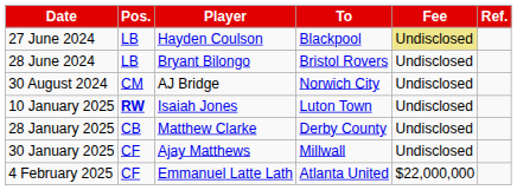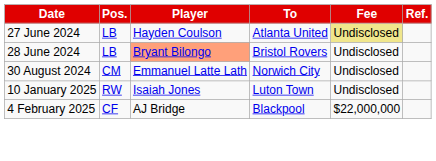27 June 2024 | To: Blackpool -> Atlanta United
28 June 2024 | Player: no background -> lightsalmon background
30 August 2024 | Player: AJ Bridge -> Emmanuel Latte Lath
10 January 2025 | Pos.: bold -> normal
- row: 28 January 2025 | CB | Matthew Clarke | Derby County | Undisclosed
- row: 30 January 2025 | CF | Ajay Matthews | Millwall | Undisclosed
4 February 2025 | Player: Emmanuel Latte Lath -> AJ Bridge
4 February 2025 | To: Atlanta United -> Blackpool
